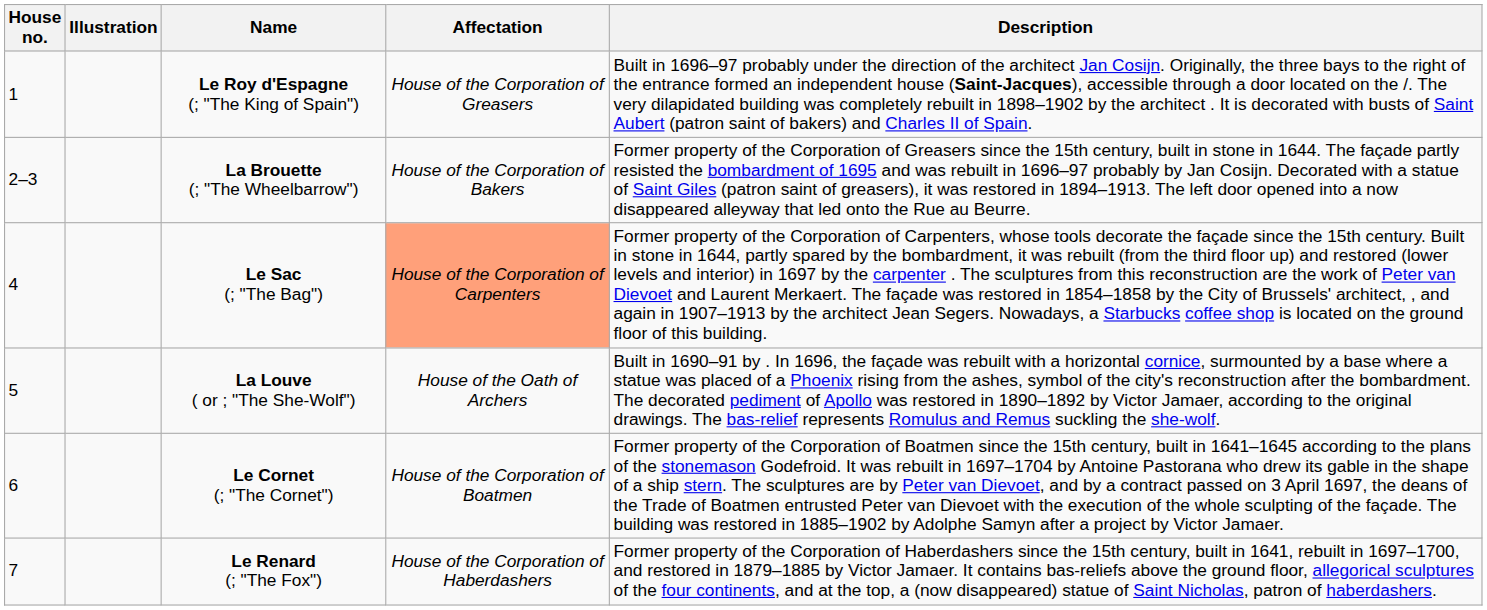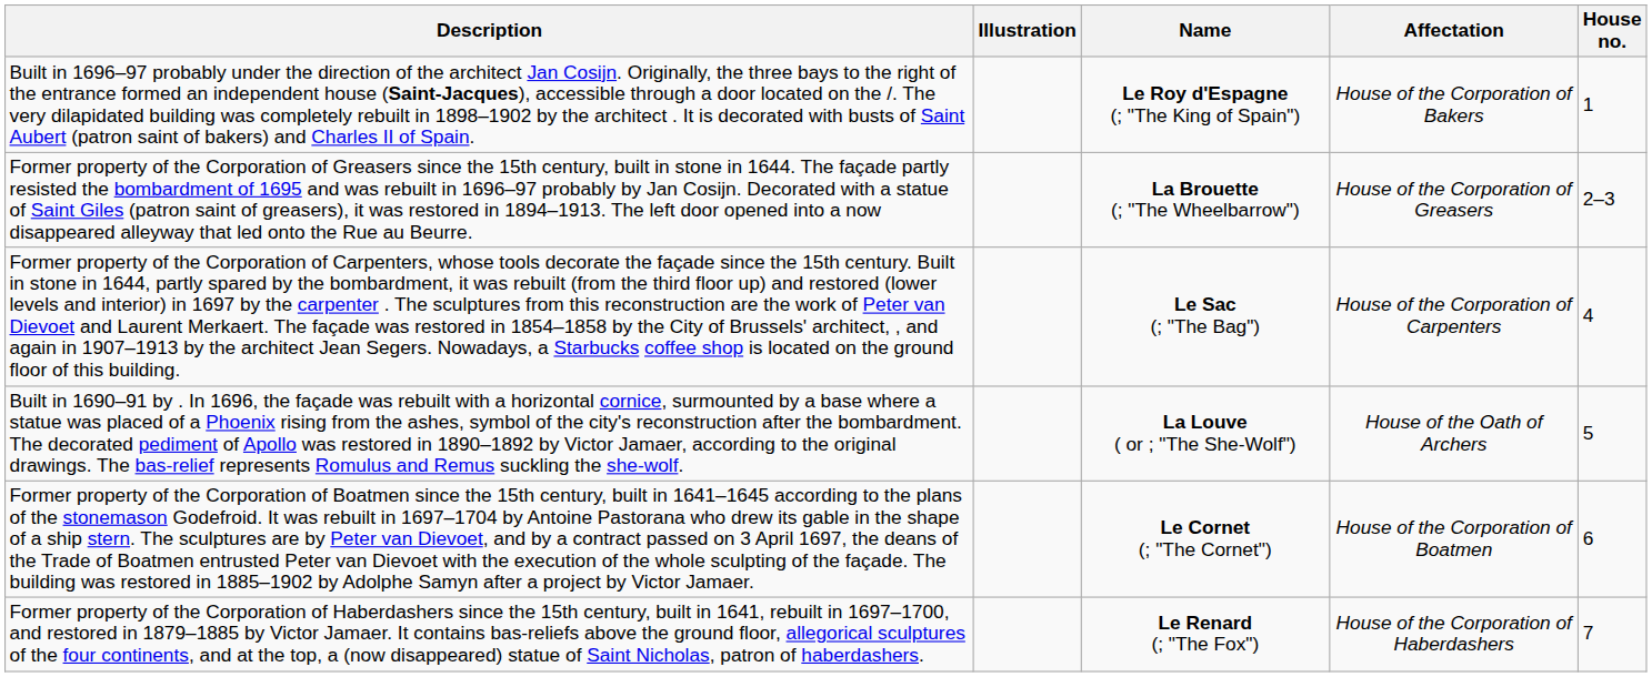columns swapped: House no. <-> Description
Le Roy d'Espagne (; "The King of Spain") | Affectation: House of the Corporation of Greasers -> House of the Corporation of Bakers
La Brouette (; "The Wheelbarrow") | Affectation: House of the Corporation of Bakers -> House of the Corporation of Greasers
Le Sac (; "The Bag") | Affectation: lightsalmon background -> no background
